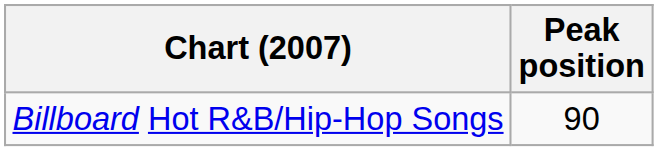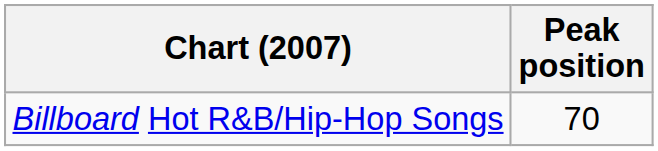Billboard Hot R&B/Hip-Hop Songs | Peak position: 90 -> 70
